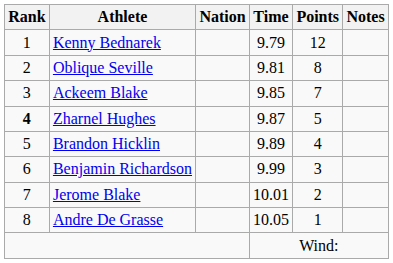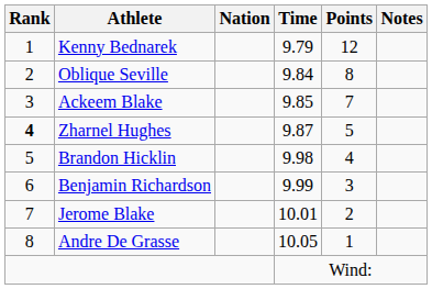Oblique Seville | Time: 9.81 -> 9.84
Brandon Hicklin | Time: 9.89 -> 9.98
